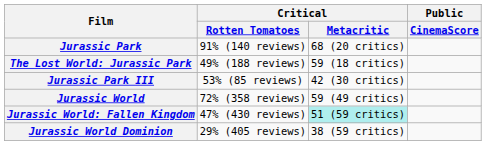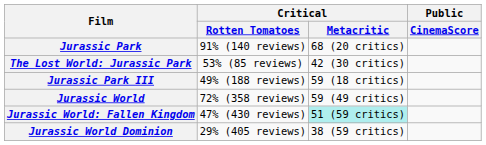The Lost World: Jurassic Park | Critical / Rotten Tomatoes: 49% (188 reviews) -> 53% (85 reviews)
The Lost World: Jurassic Park | Critical / Metacritic: 59 (18 critics) -> 42 (30 critics)
Jurassic Park III | Critical / Rotten Tomatoes: 53% (85 reviews) -> 49% (188 reviews)
Jurassic Park III | Critical / Metacritic: 42 (30 critics) -> 59 (18 critics)
